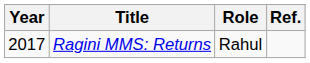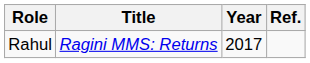columns swapped: Year <-> Role
